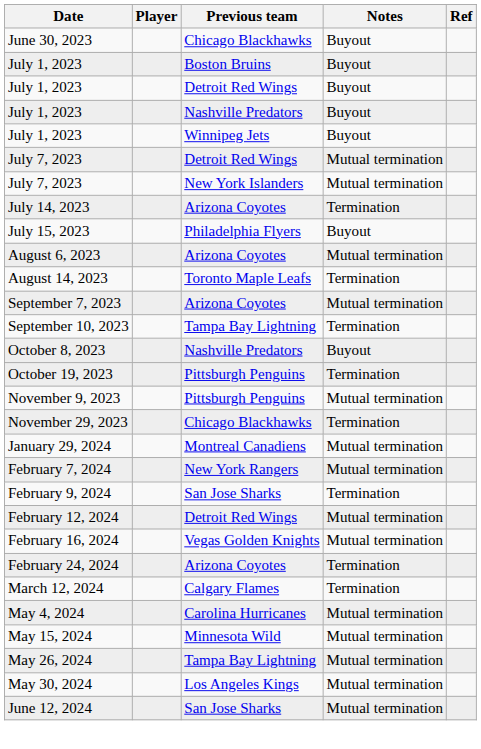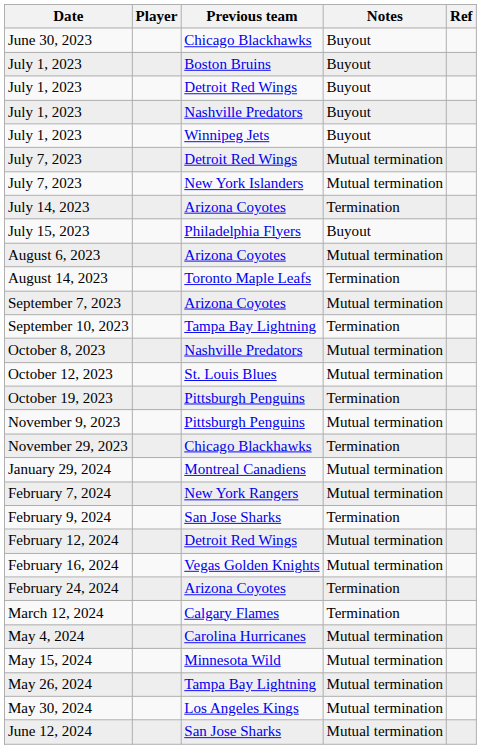October 8, 2023 | Notes: Buyout -> Mutual termination
+ row: October 12, 2023 | St. Louis Blues | Mutual termination
